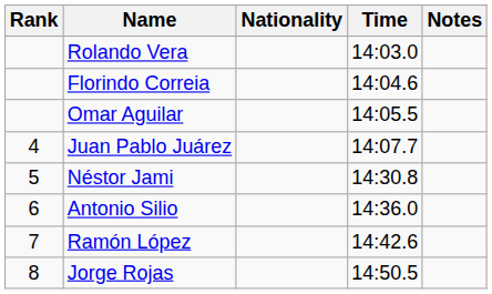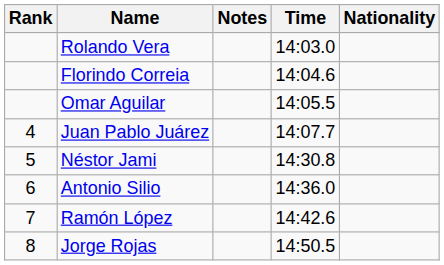columns swapped: Nationality <-> Notes
